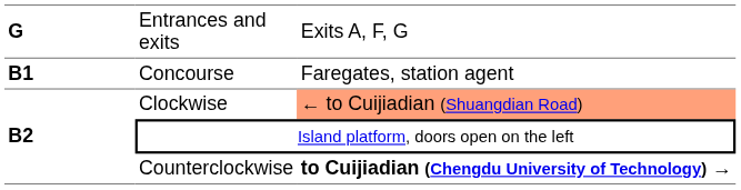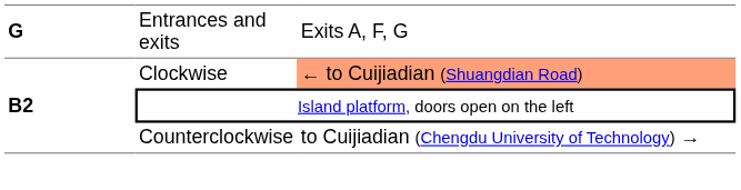- row: B1 | Concourse | Faregates, station agent
Counterclockwise | column 3: bold -> normal
